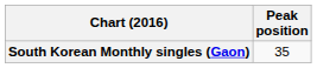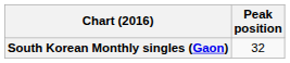South Korean Monthly singles (Gaon) | Peak position: 35 -> 32
